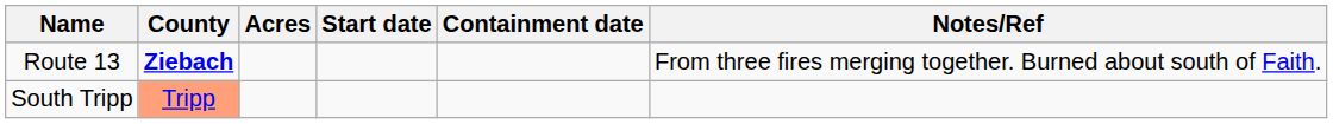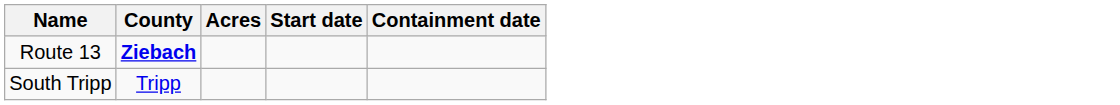- column: Notes/Ref | From three fires merging together. Burned about south of Faith.
South Tripp | County: lightsalmon background -> no background
